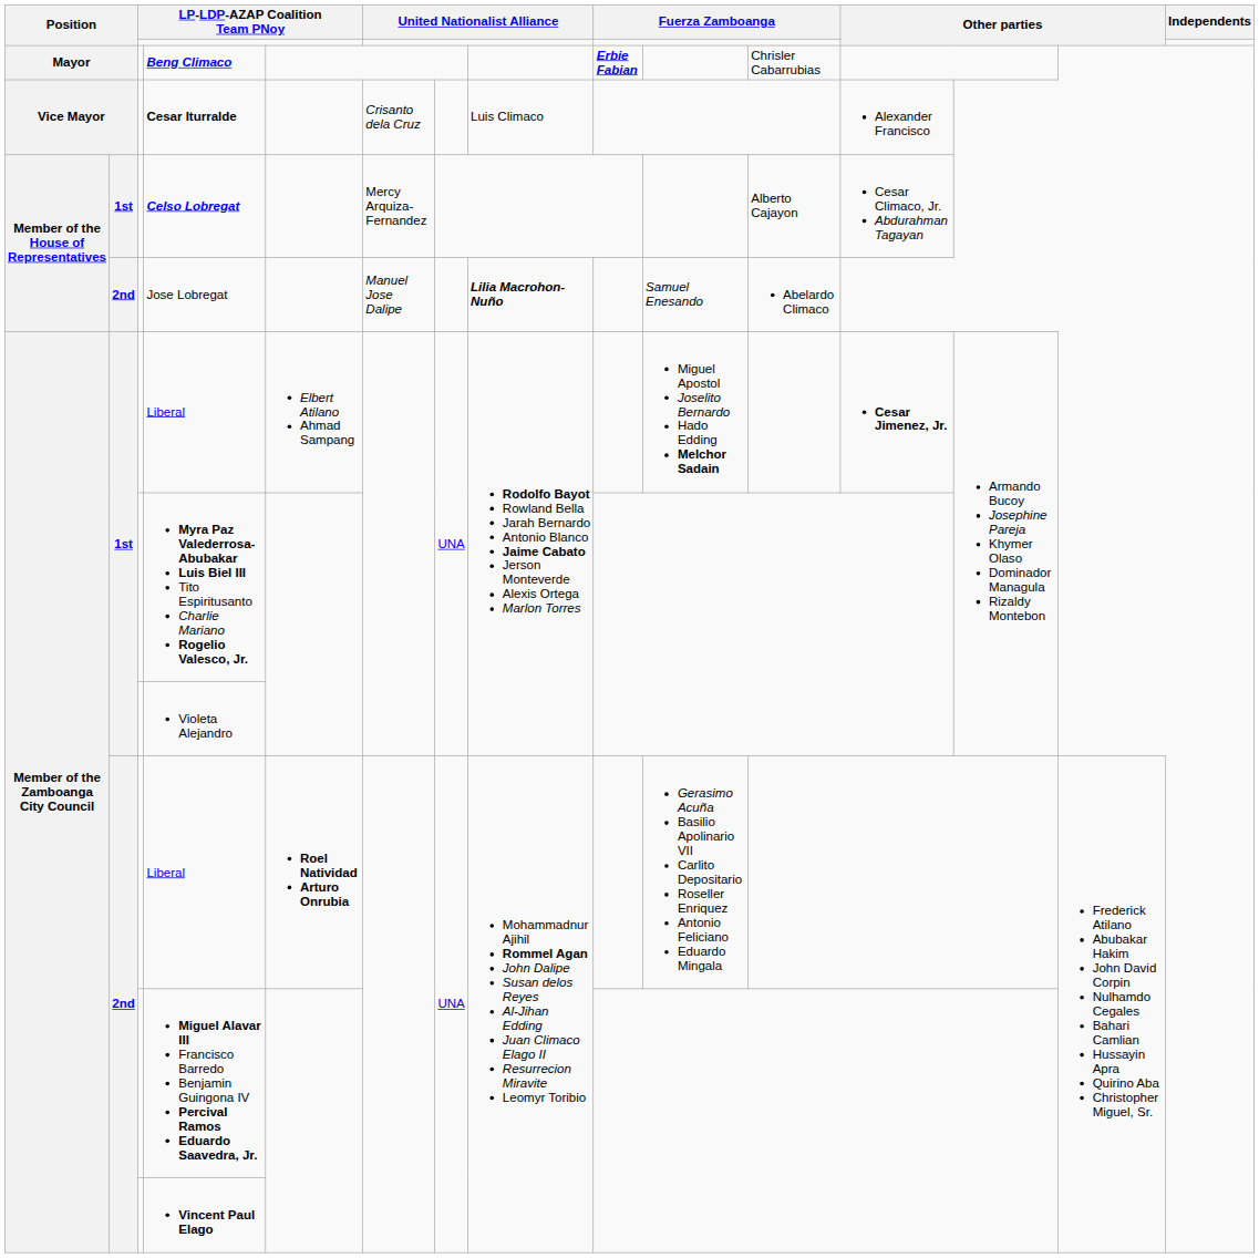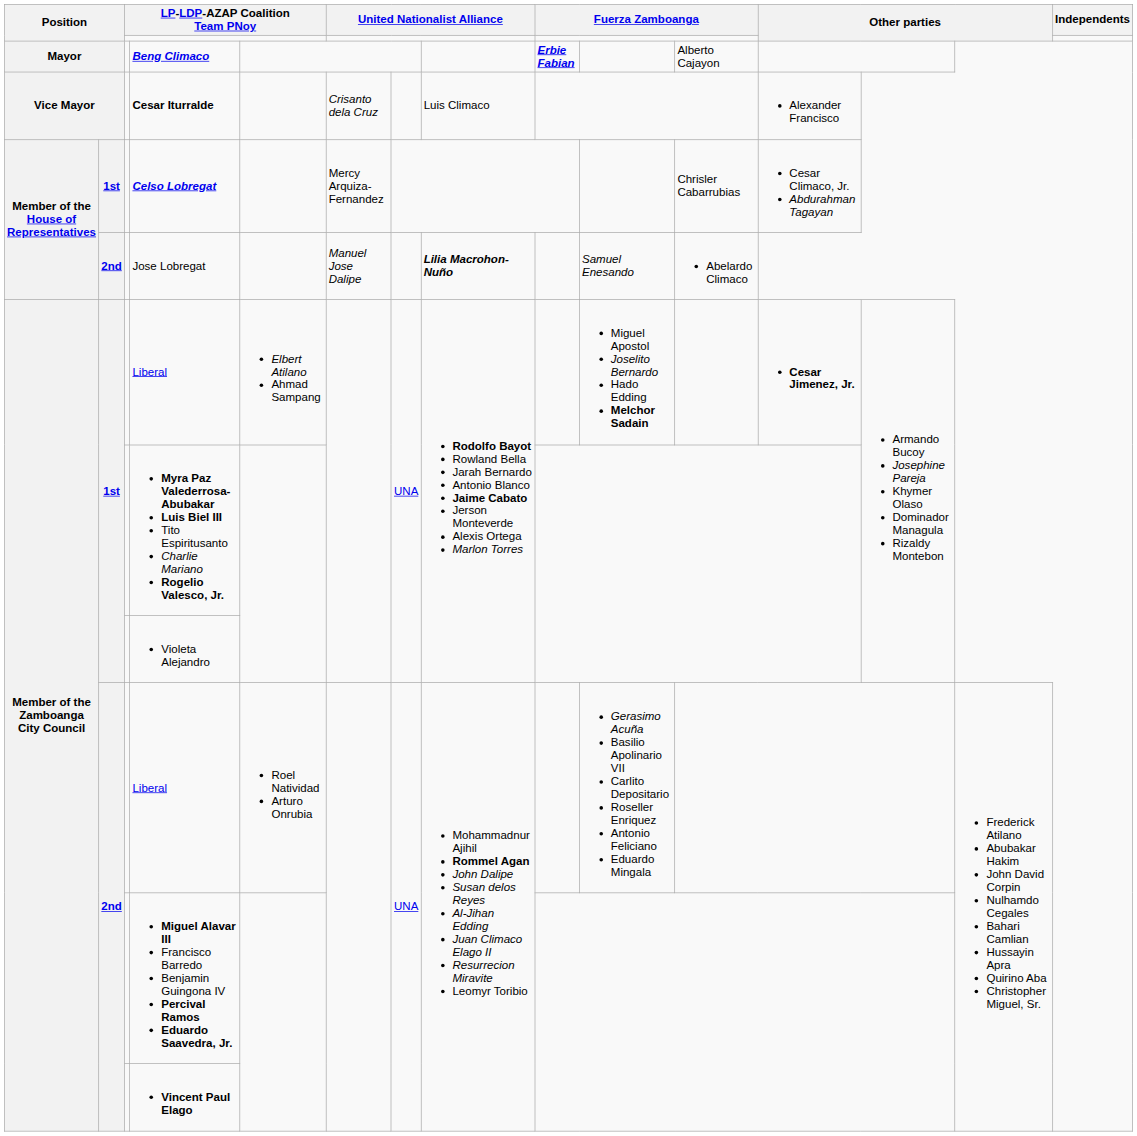Beng Climaco | column 11: Chrisler Cabarrubias -> Alberto Cajayon
Celso Lobregat | column 11: Alberto Cajayon -> Chrisler Cabarrubias
2nd / Liberal | column 5: bold -> normal
